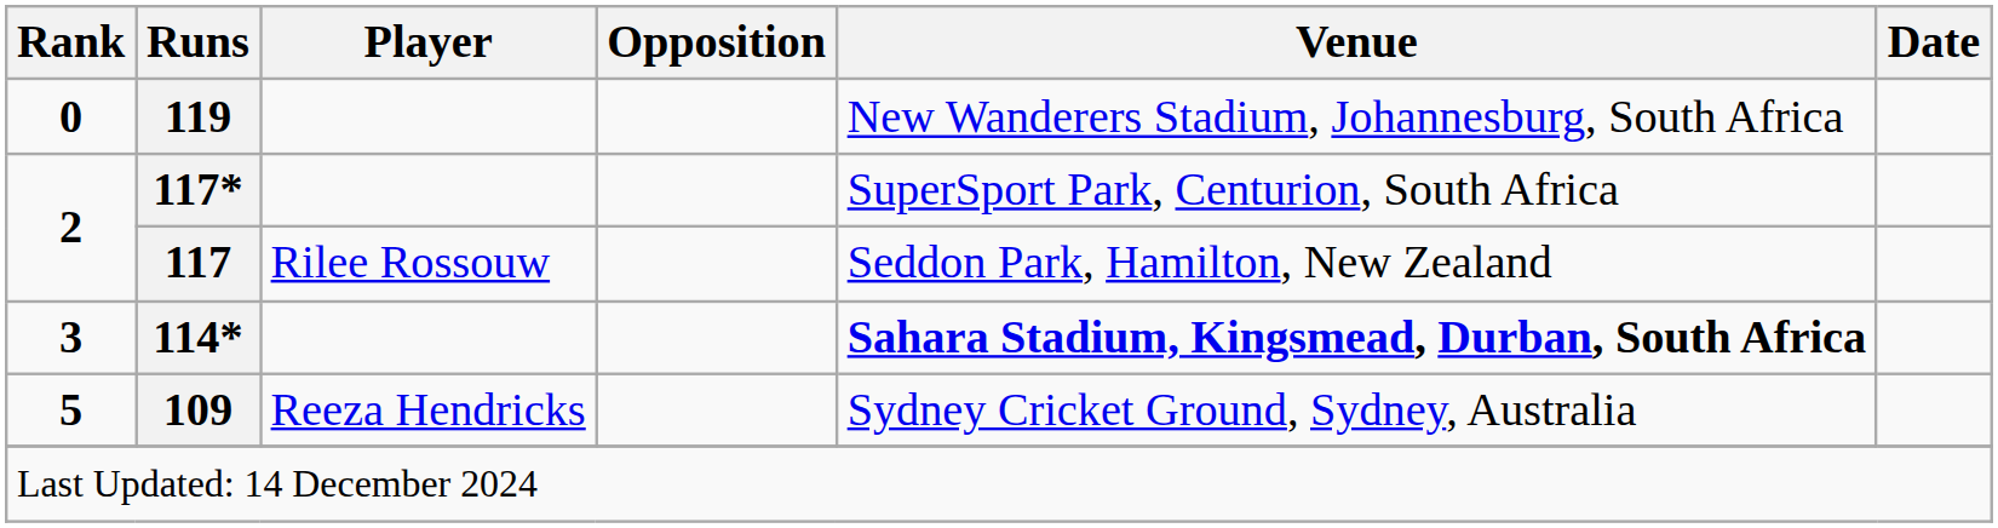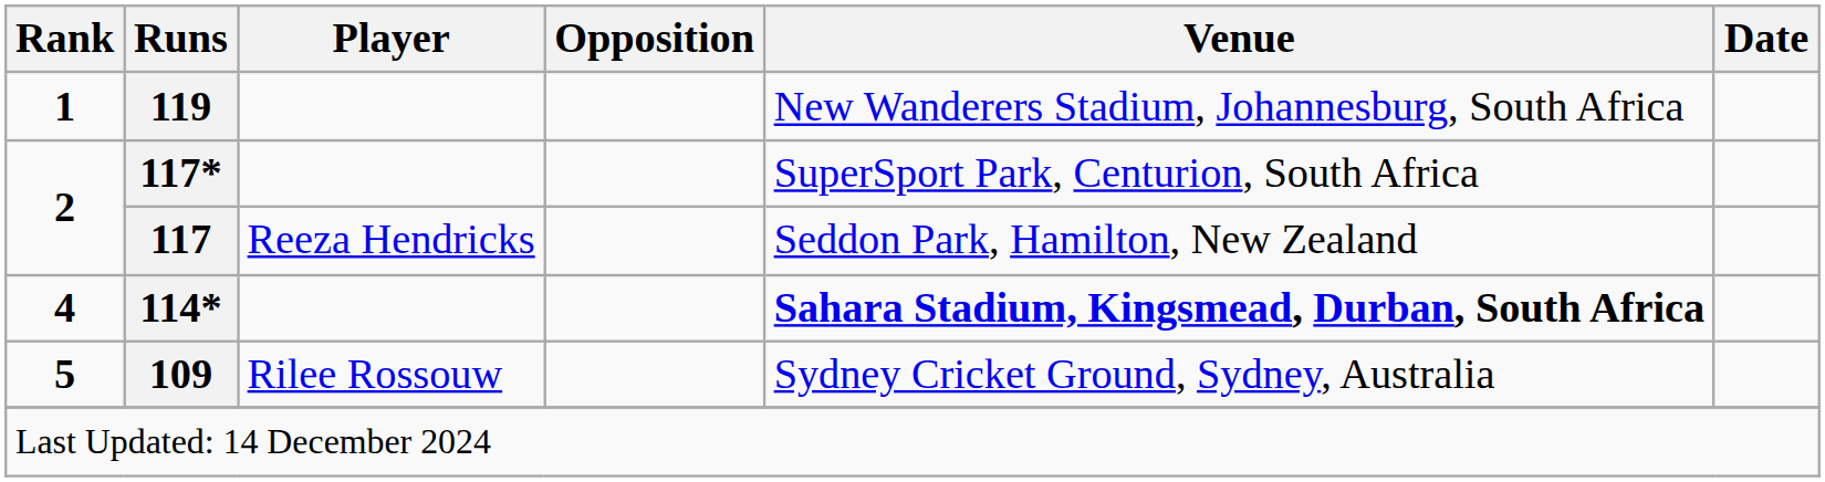119 | Rank: 0 -> 1
117 | Player: Rilee Rossouw -> Reeza Hendricks
114* | Rank: 3 -> 4
109 | Player: Reeza Hendricks -> Rilee Rossouw
